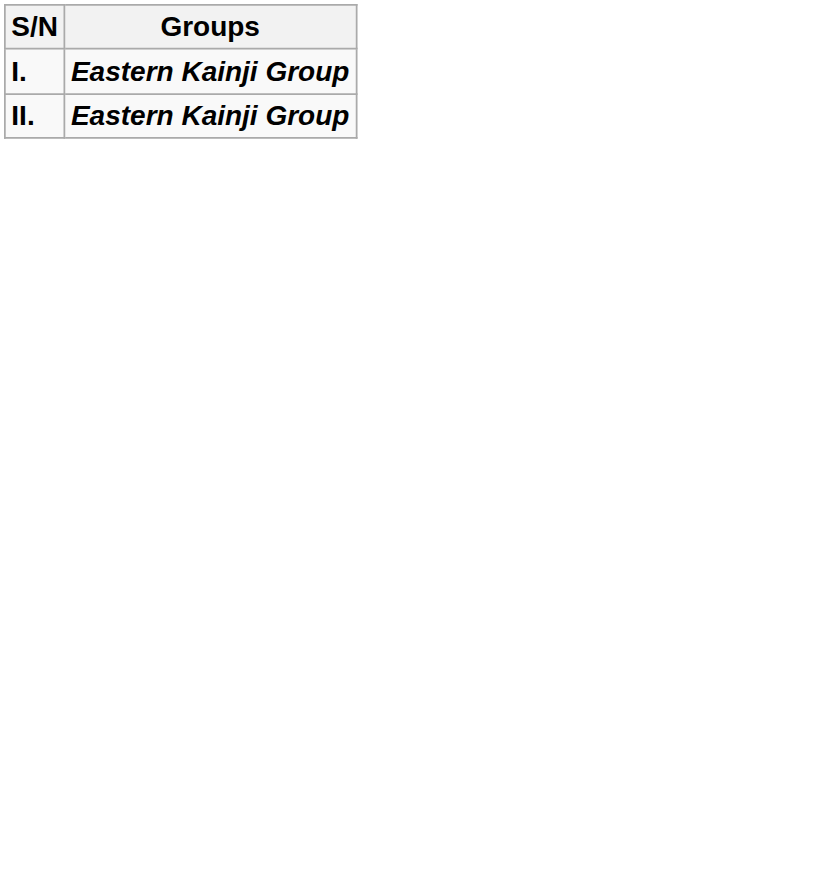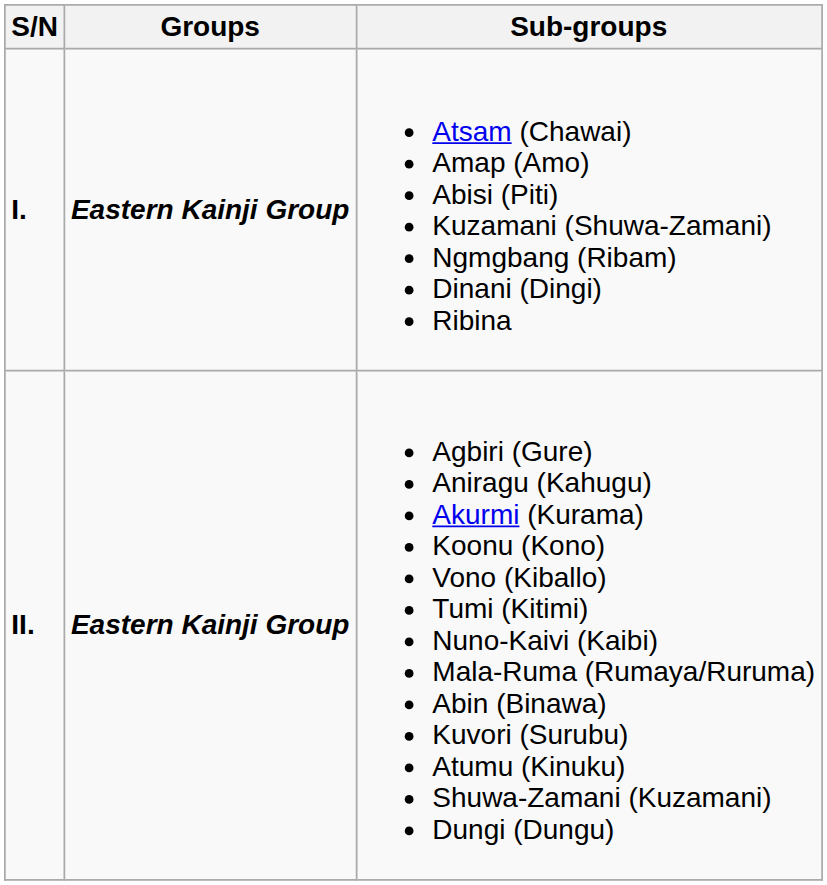+ column: Sub-groups | Atsam (Chawai) Amap (Amo) Abisi (Piti) Kuzamani (Shuwa-Zamani) Ngmgbang (Ribam) Dinani (Dingi) Ribina | Agbiri (Gure) Aniragu (Kahugu) Akurmi (Kurama) Koonu (Kono) Vono (Kiballo) Tumi (Kitimi) Nuno-Kaivi (Kaibi) Mala-Ruma (Rumaya/Ruruma) Abin (Binawa) Kuvori (Surubu) Atumu (Kinuku) Shuwa-Zamani (Kuzamani) Dungi (Dungu)
